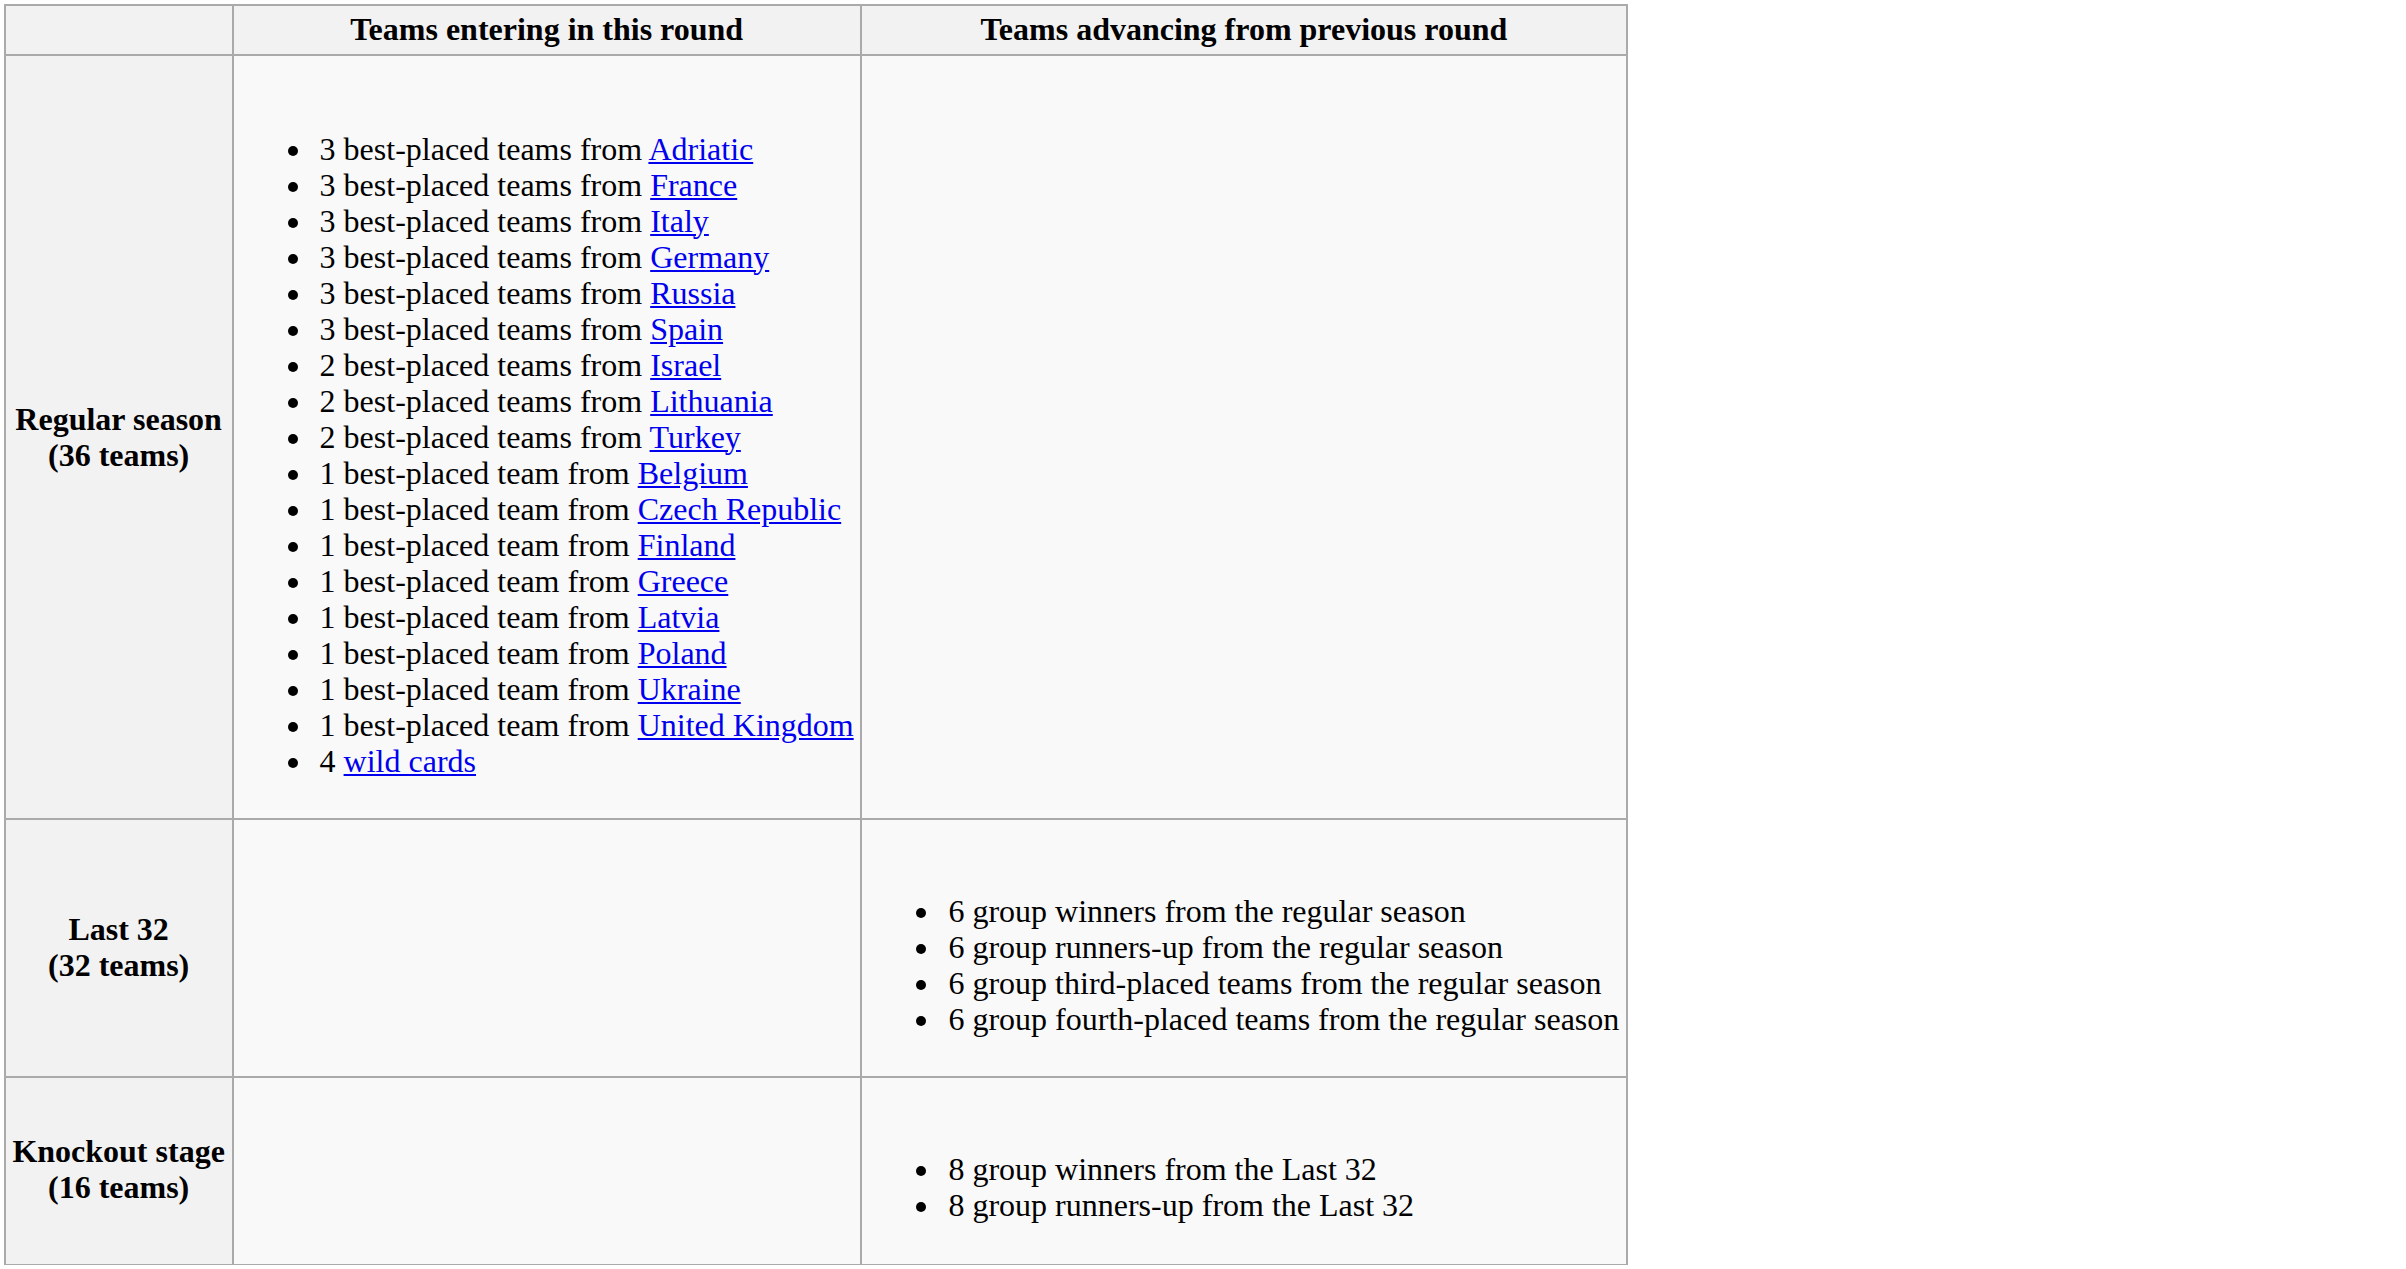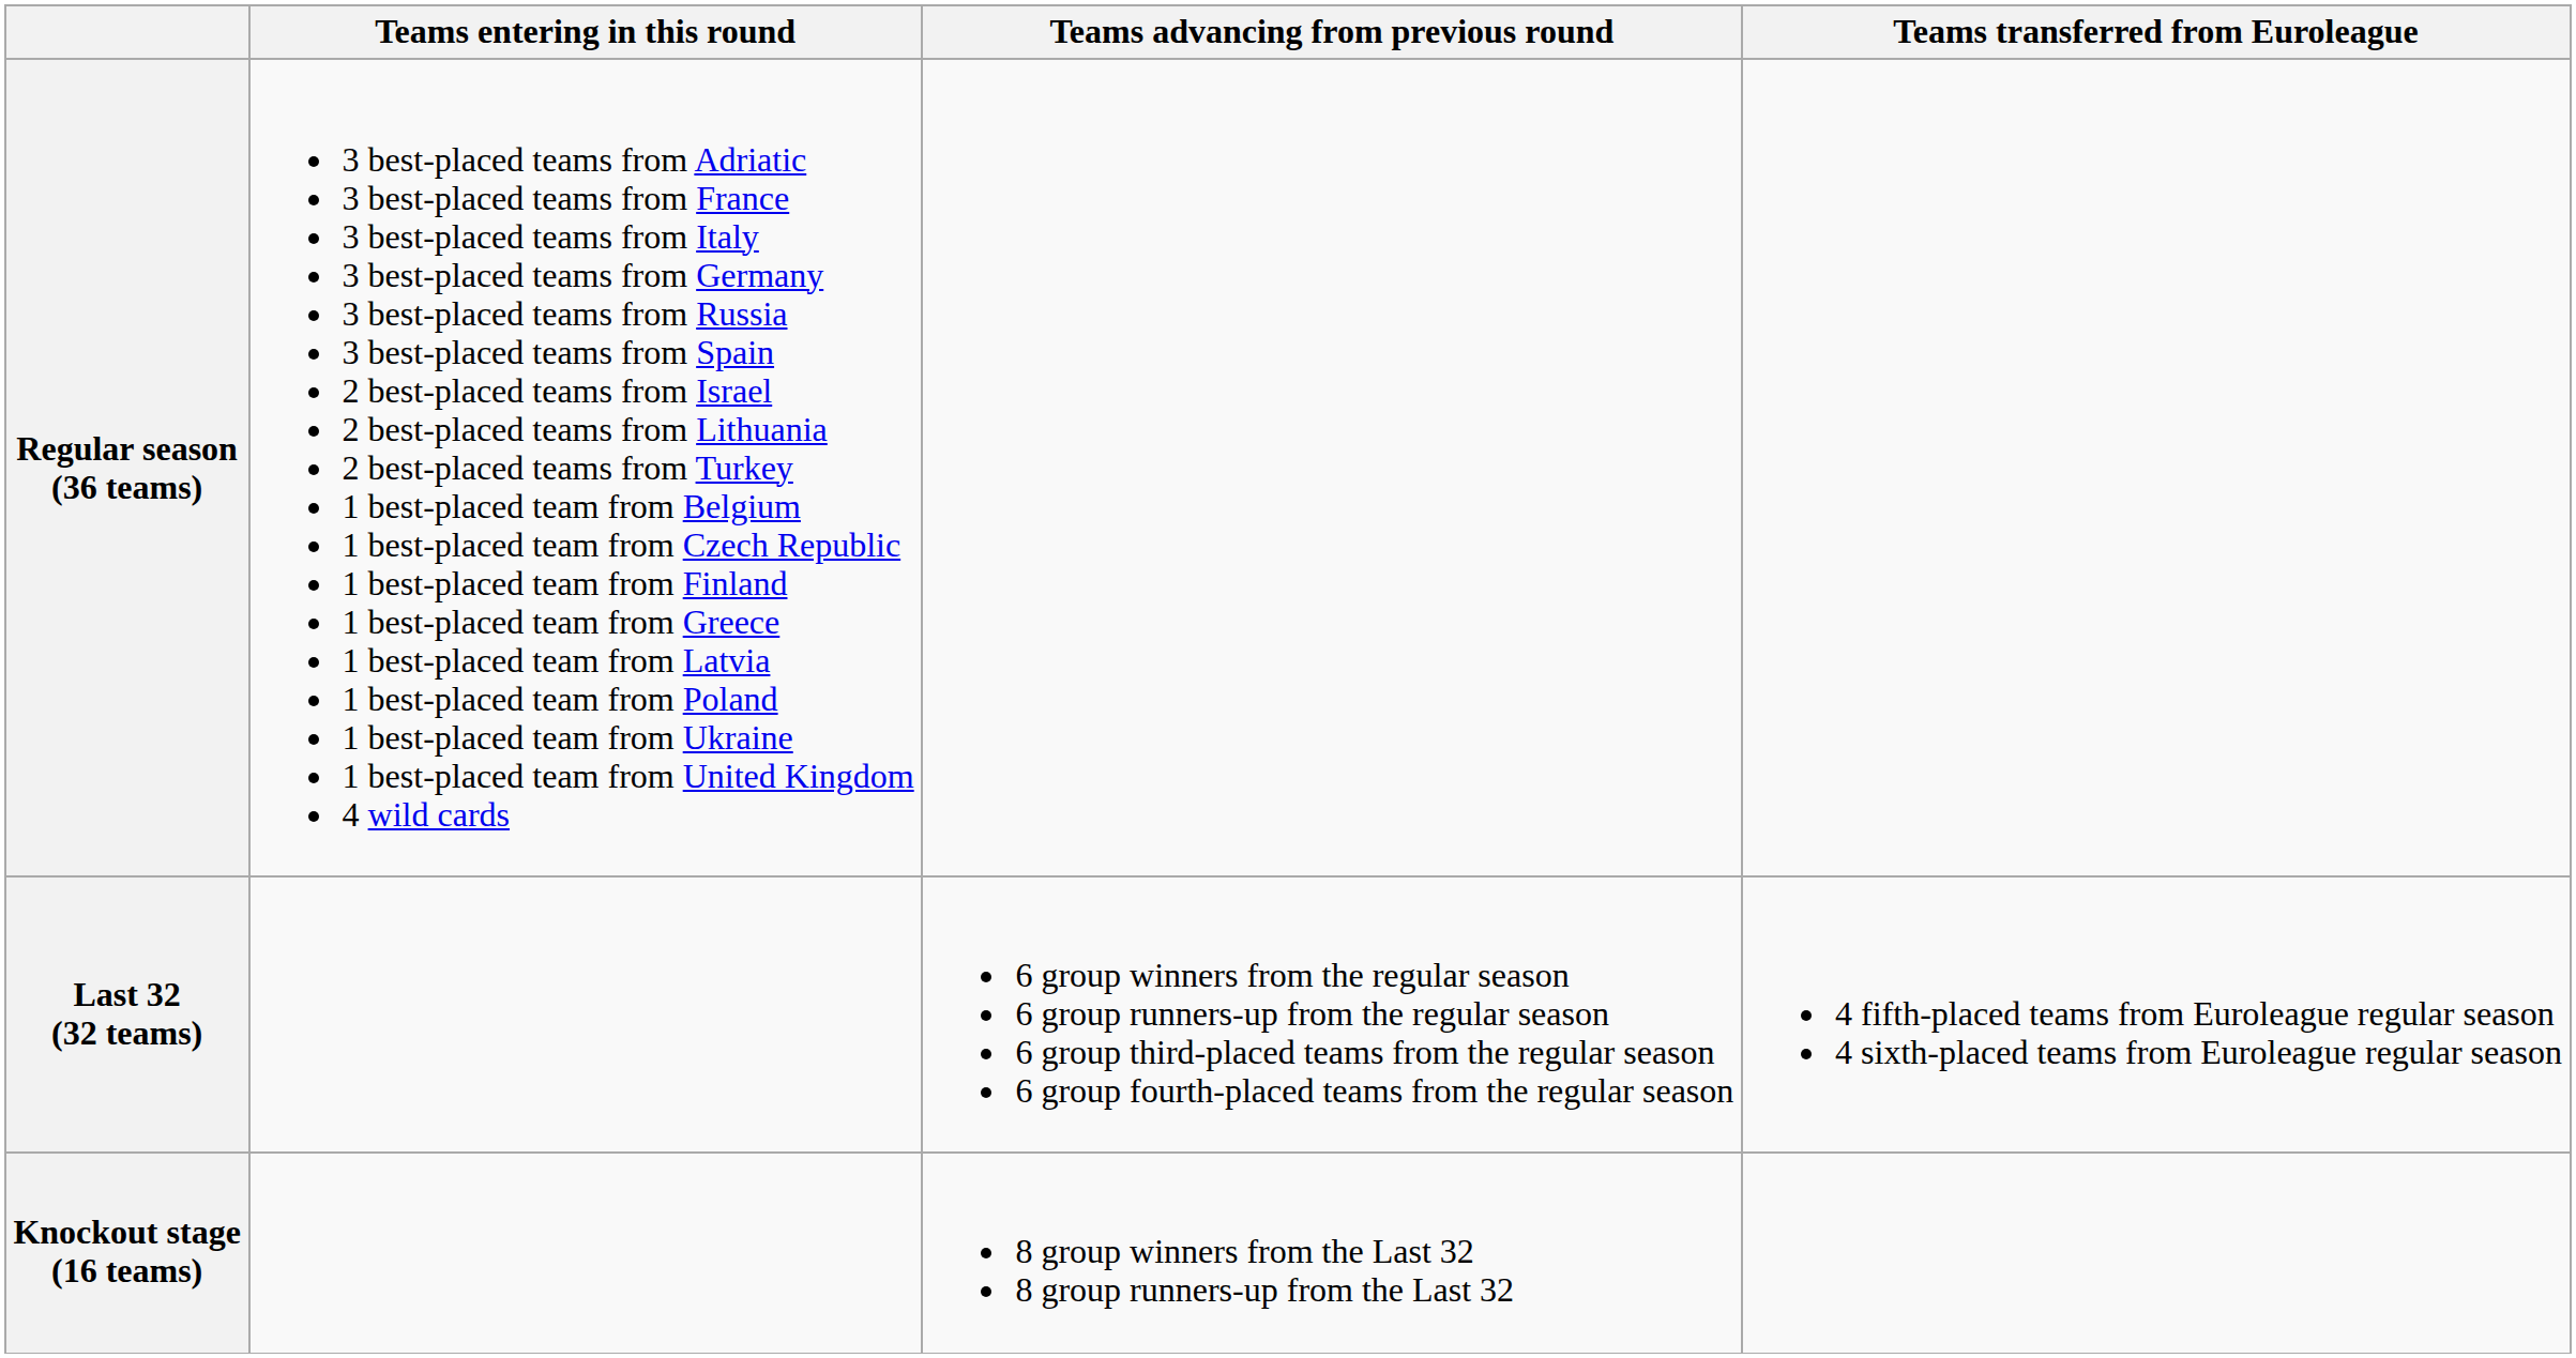+ column: Teams transferred from Euroleague | 4 fifth-placed teams from Euroleague regular season 4 sixth-placed teams from Euroleague regular season
